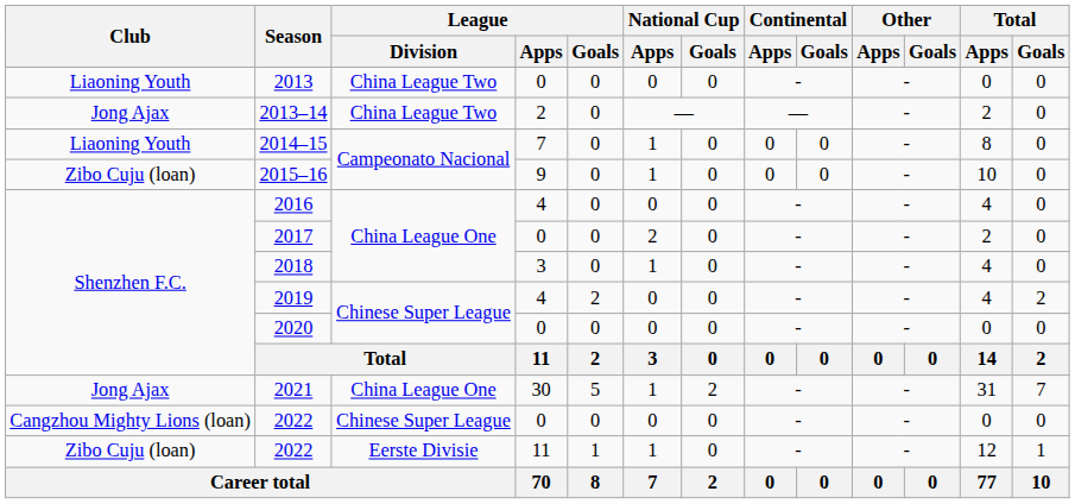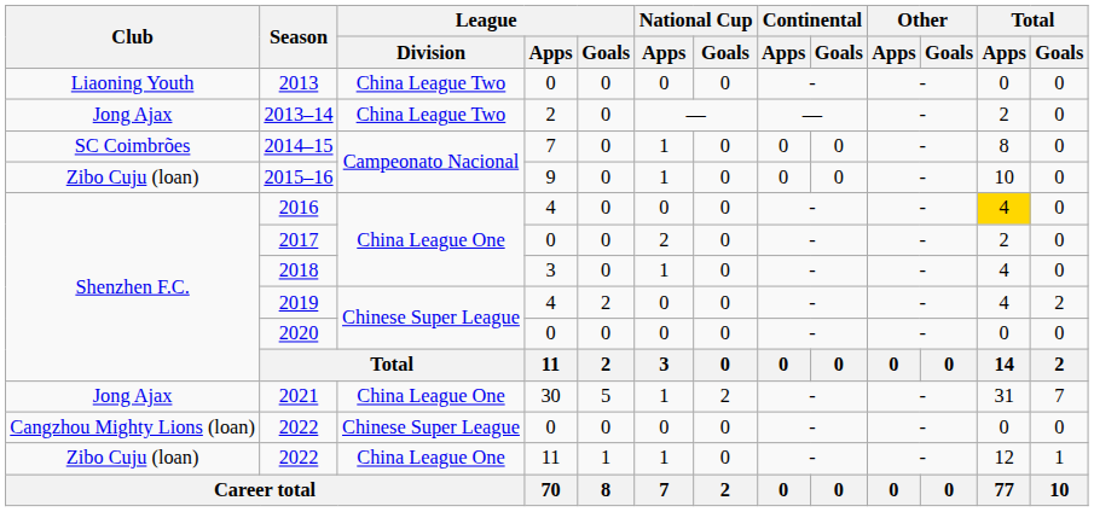2014–15 | Club: Liaoning Youth -> SC Coimbrões
2016 | Total / Apps: no background -> gold background
2022 / 11 | League / Division: Eerste Divisie -> China League One
